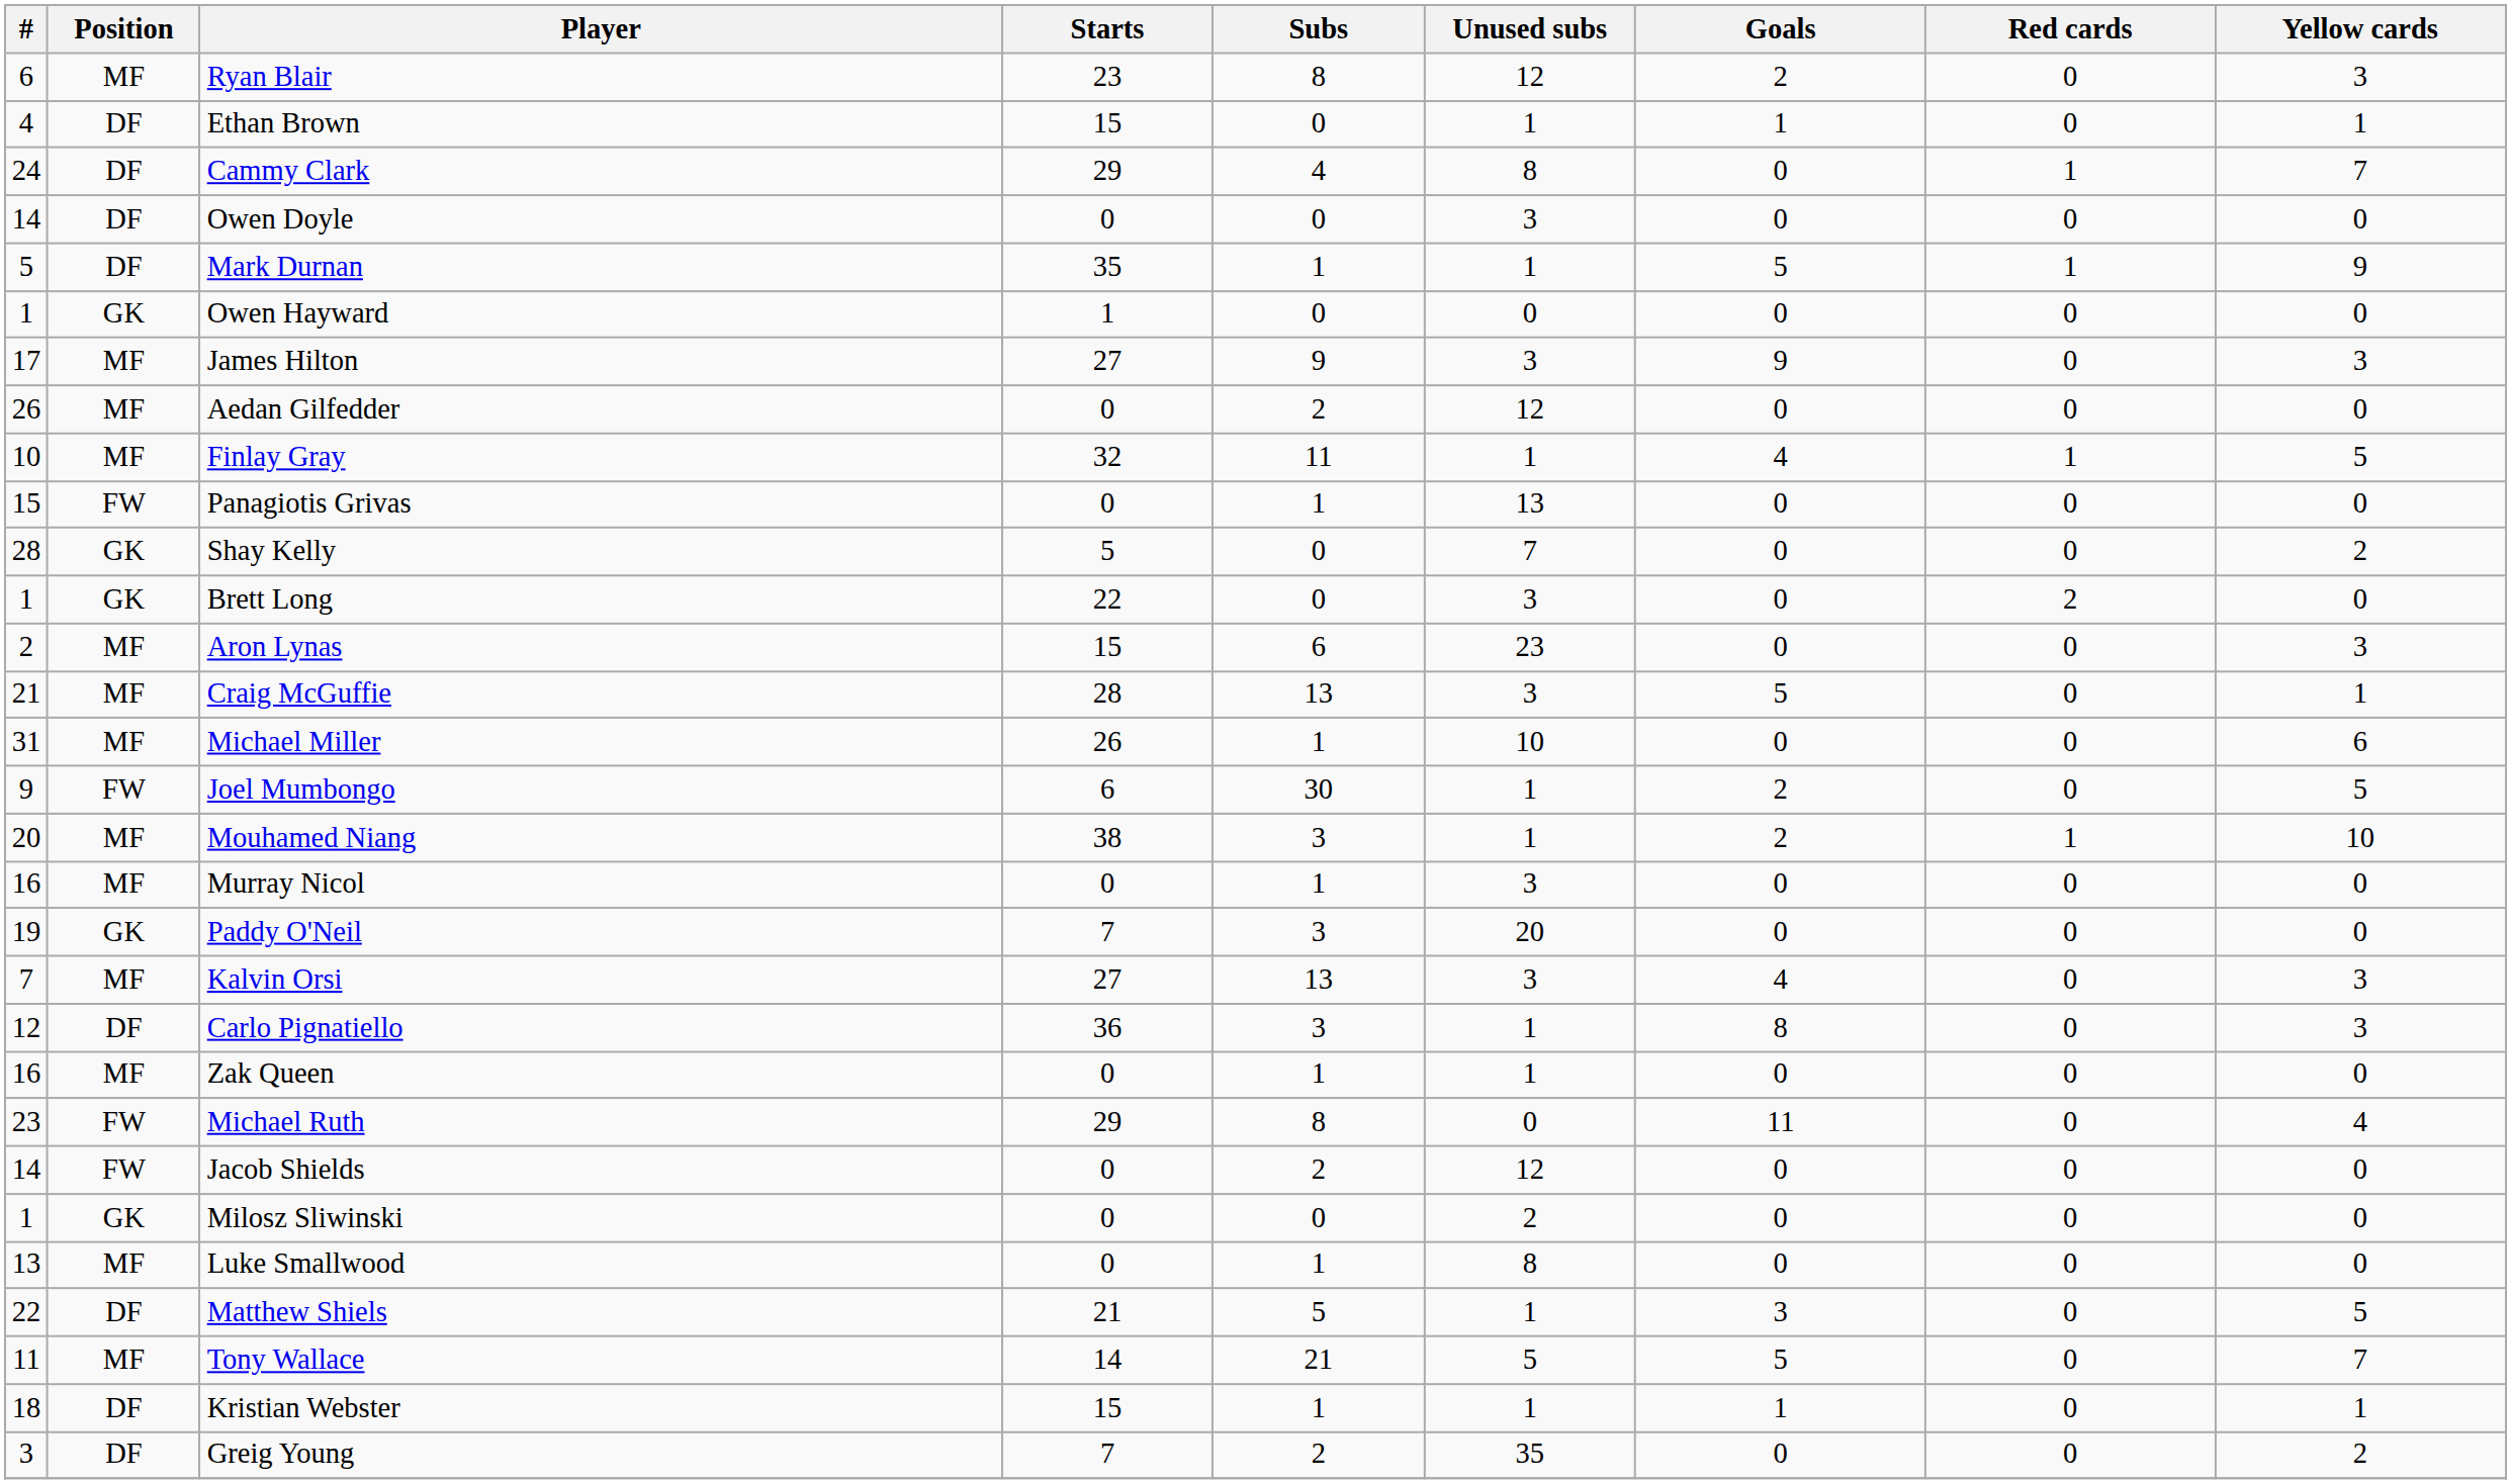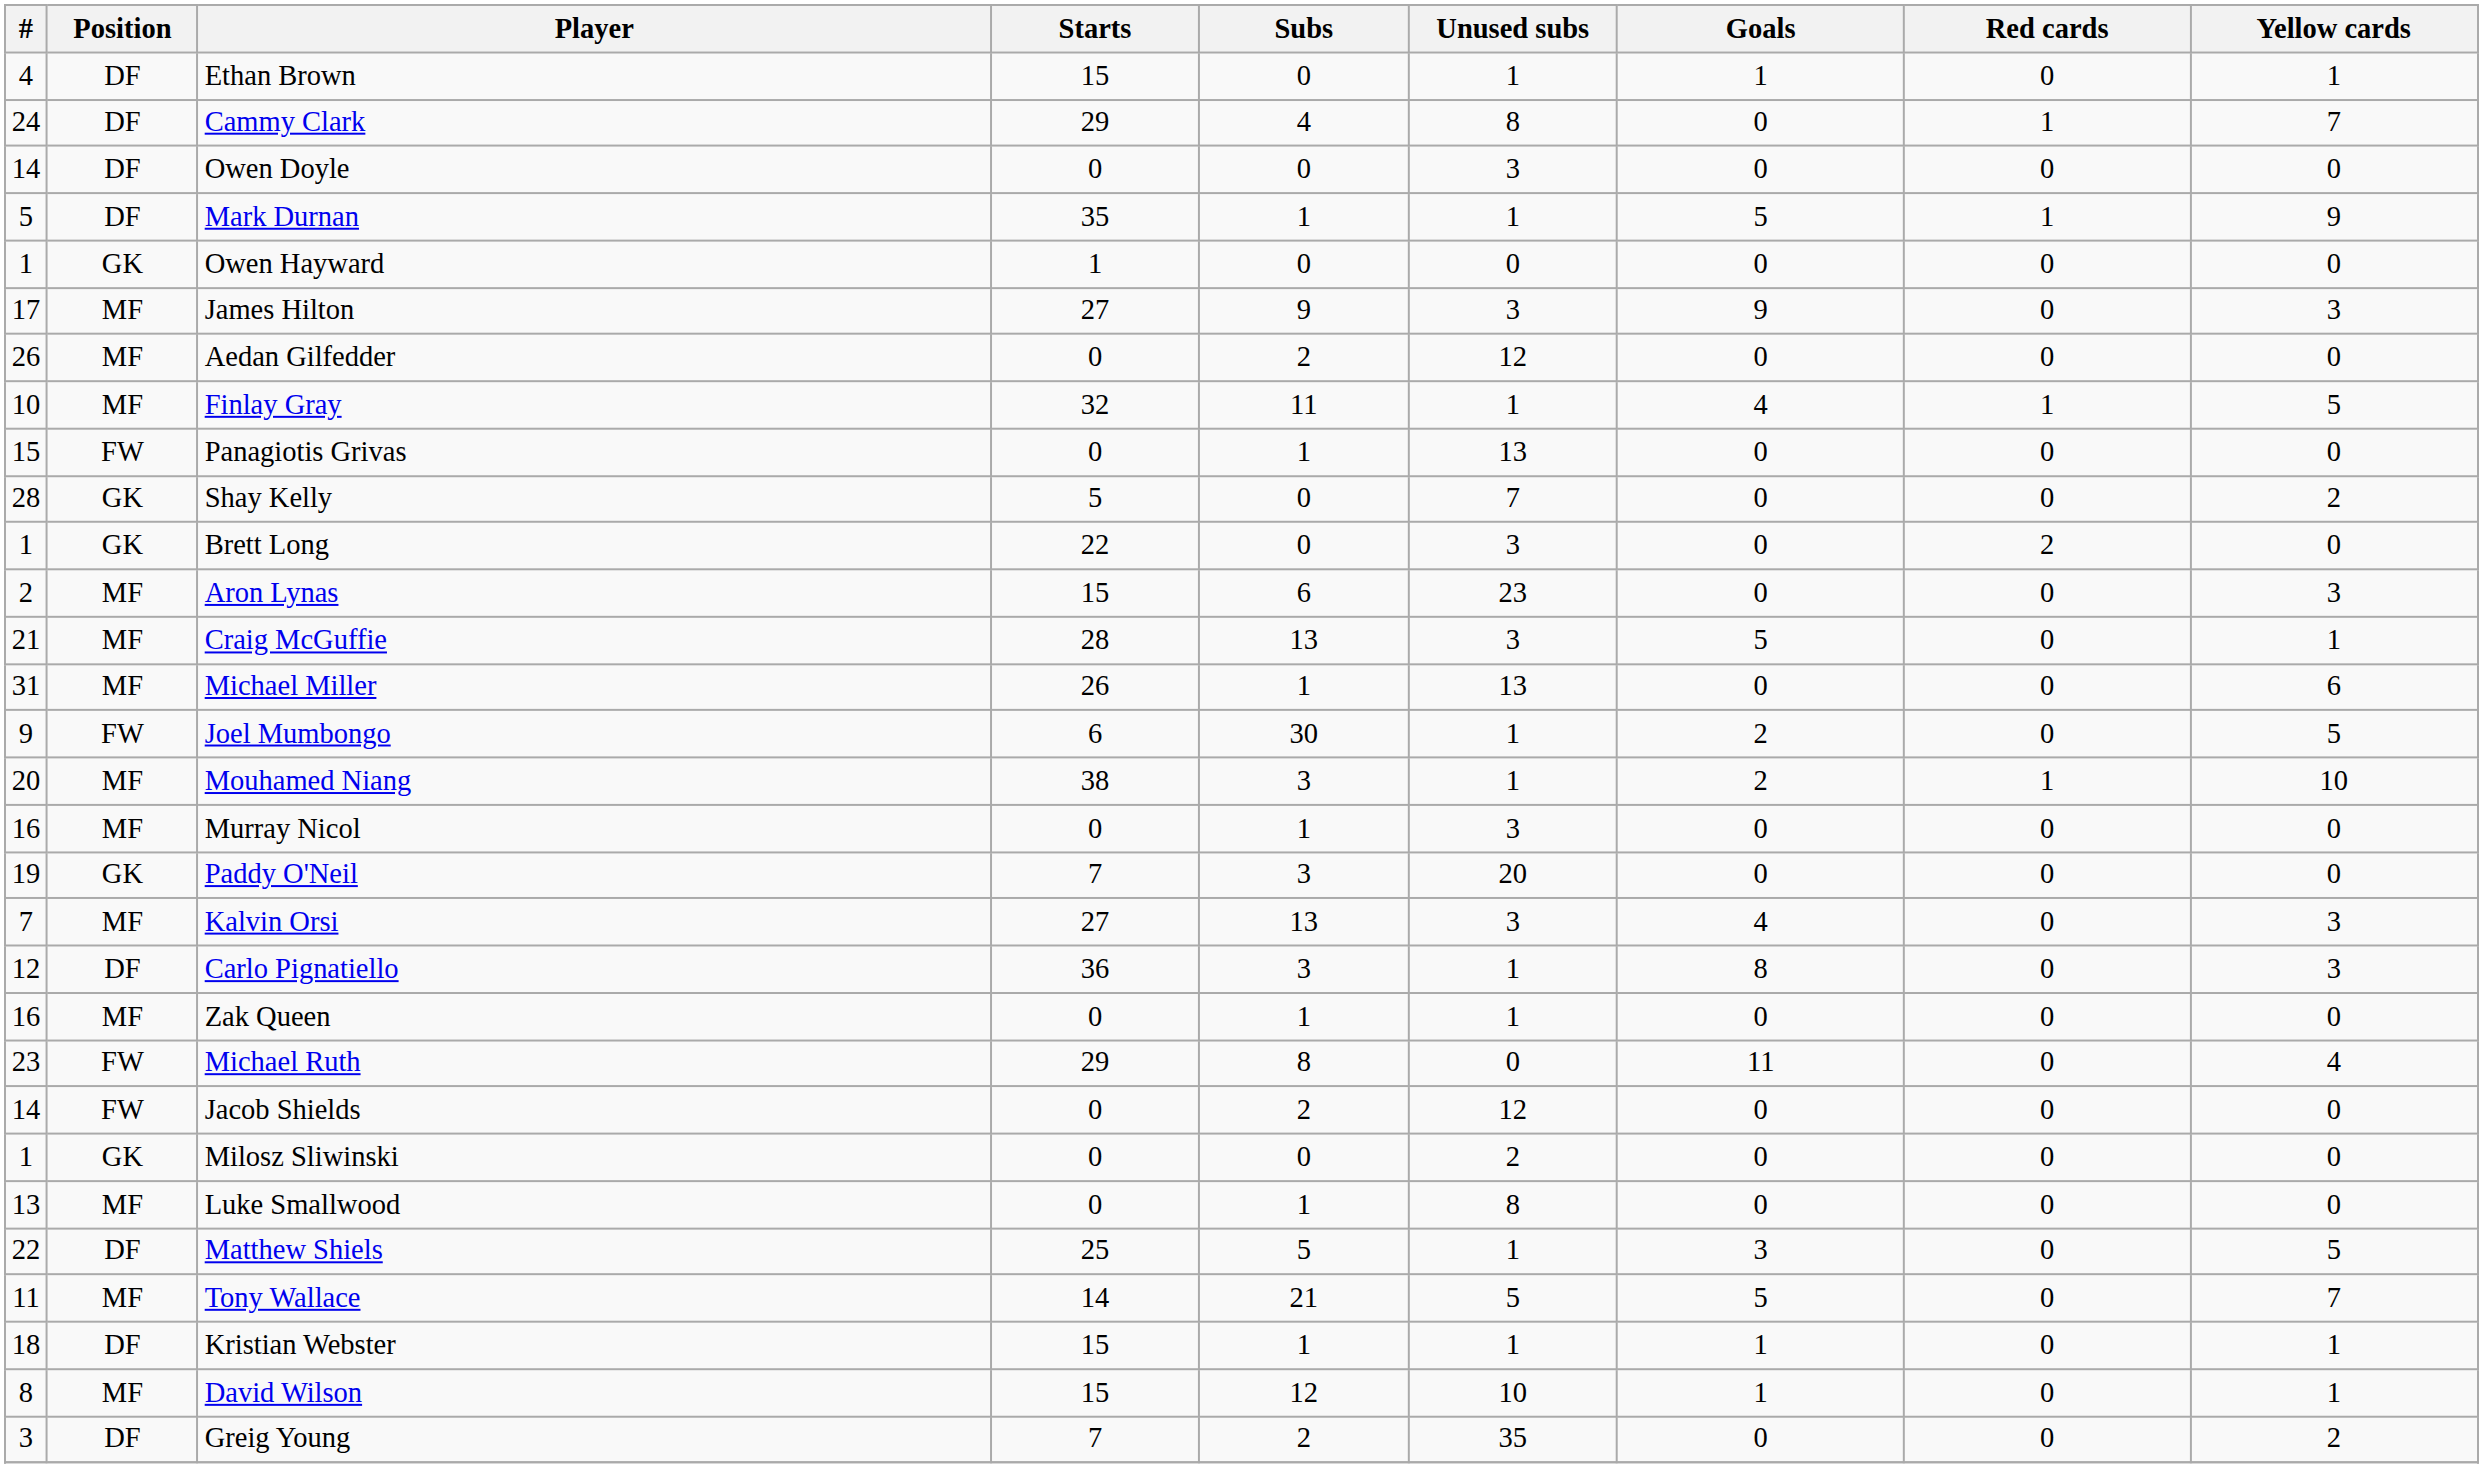- row: 6 | MF | Ryan Blair | 23 | 8 | 12 | 2 | 0 | 3
Michael Miller | Unused subs: 10 -> 13
Matthew Shiels | Starts: 21 -> 25
+ row: 8 | MF | David Wilson | 15 | 12 | 10 | 1 | 0 | 1
